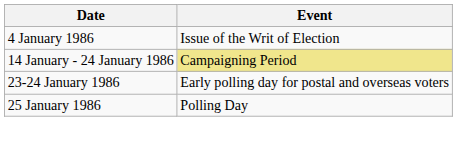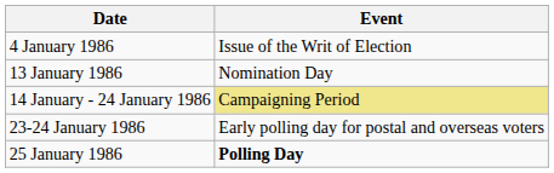+ row: 13 January 1986 | Nomination Day
25 January 1986 | Event: normal -> bold
